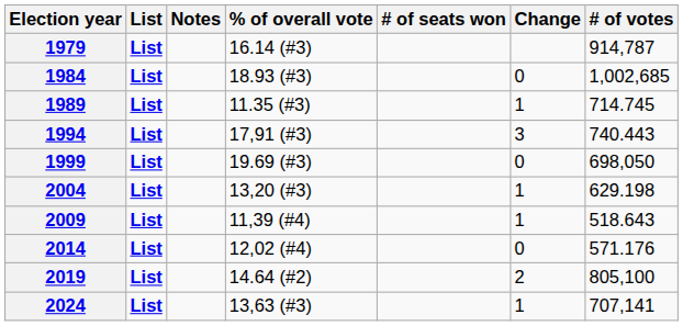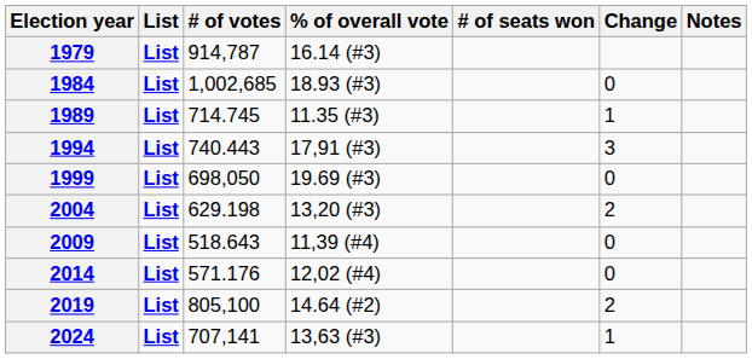columns swapped: # of votes <-> Notes
2004 | Change: 1 -> 2
2009 | Change: 1 -> 0
